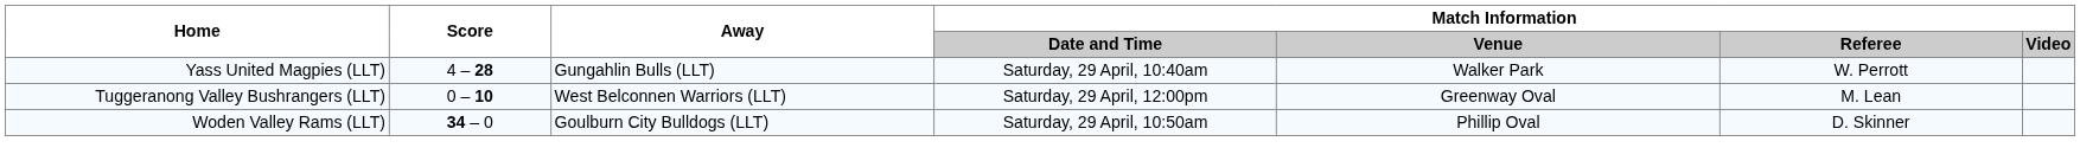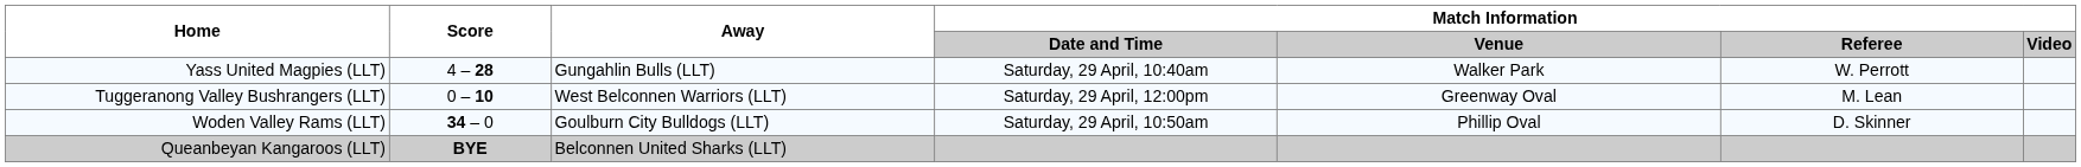+ row: Queanbeyan Kangaroos (LLT) | BYE | Belconnen United Sharks (LLT)
